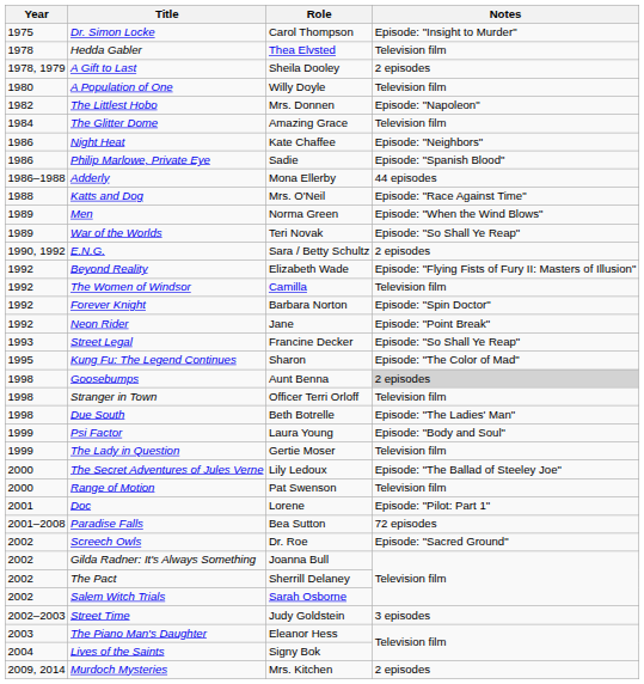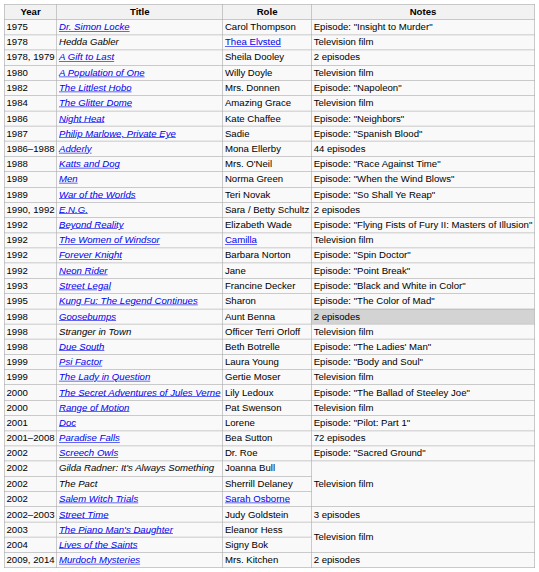Philip Marlowe, Private Eye | Year: 1986 -> 1987
Street Legal | Notes: Episode: "So Shall Ye Reap" -> Episode: "Black and White in Color"
